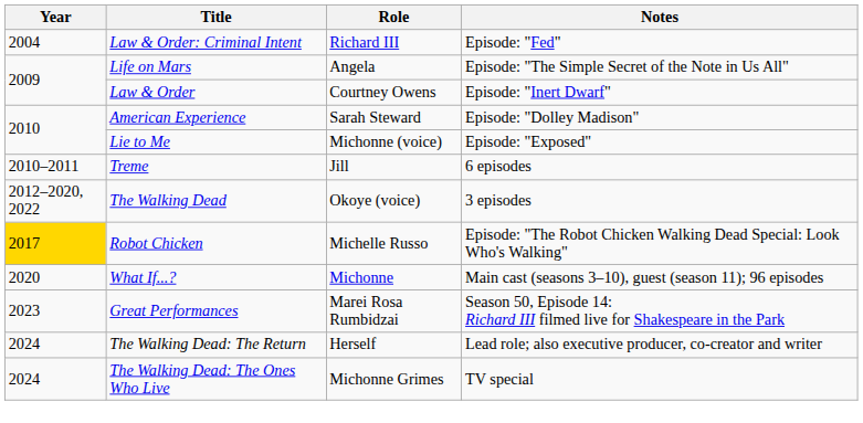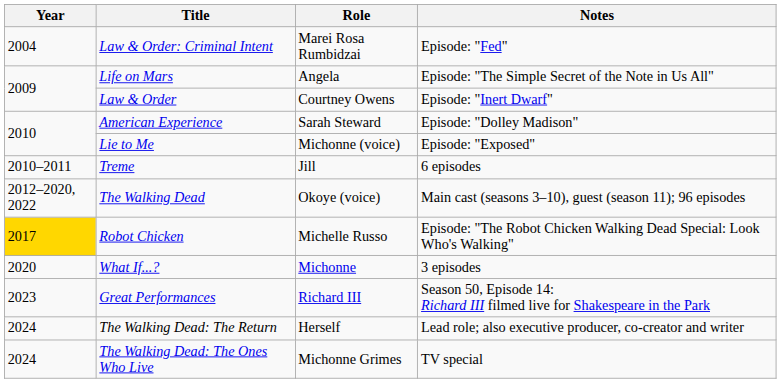Law & Order: Criminal Intent | Role: Richard III -> Marei Rosa Rumbidzai
The Walking Dead | Notes: 3 episodes -> Main cast (seasons 3–10), guest (season 11); 96 episodes
What If...? | Notes: Main cast (seasons 3–10), guest (season 11); 96 episodes -> 3 episodes
Great Performances | Role: Marei Rosa Rumbidzai -> Richard III
